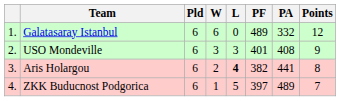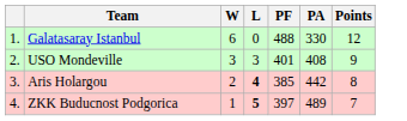- column: Pld | 6 | 6 | 6 | 6
Galatasaray Istanbul | PF: 489 -> 488
Galatasaray Istanbul | PA: 332 -> 330
Aris Holargou | PF: 382 -> 385
Aris Holargou | PA: 441 -> 442
ZKK Buducnost Podgorica | L: normal -> bold
